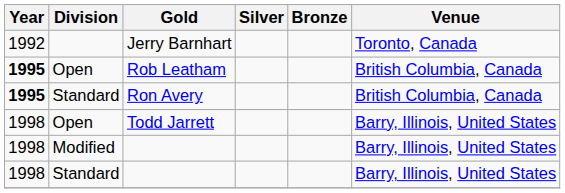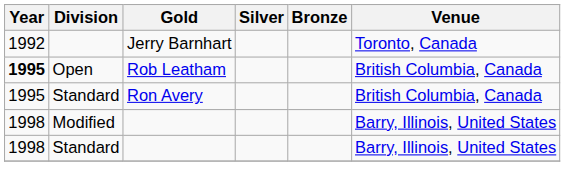Ron Avery | Year: bold -> normal
- row: 1998 | Open | Todd Jarrett | Barry, Illinois, United States
